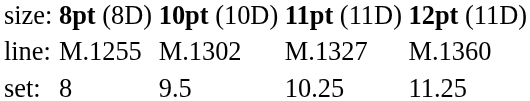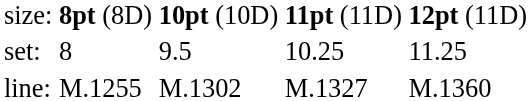rows swapped: set: <-> line:
